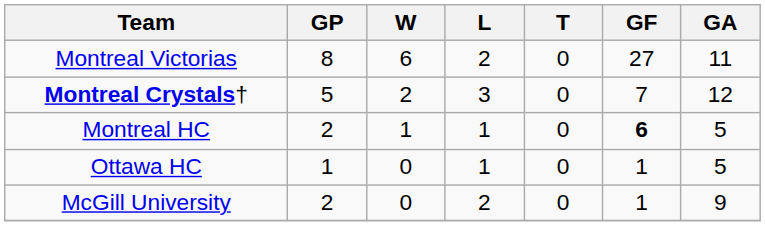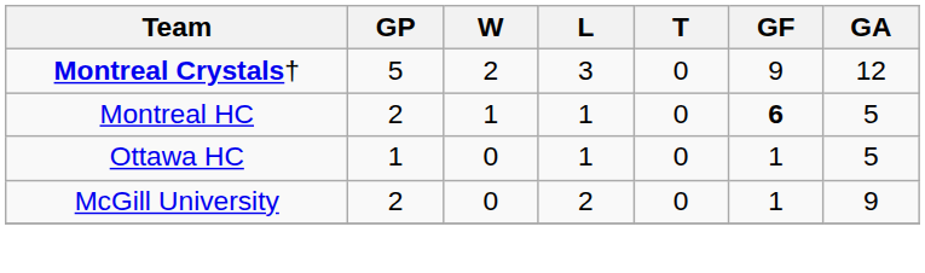- row: Montreal Victorias | 8 | 6 | 2 | 0 | 27 | 11
Montreal Crystals† | GF: 7 -> 9
